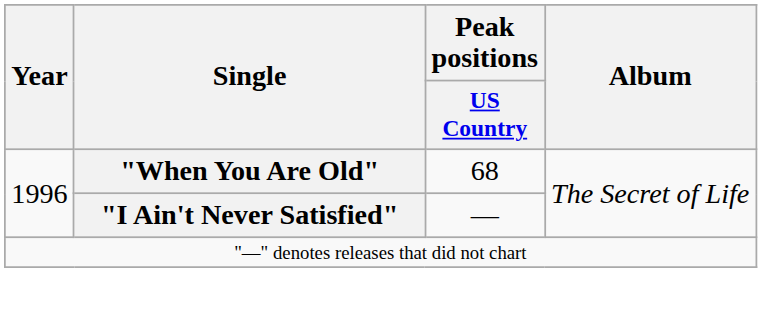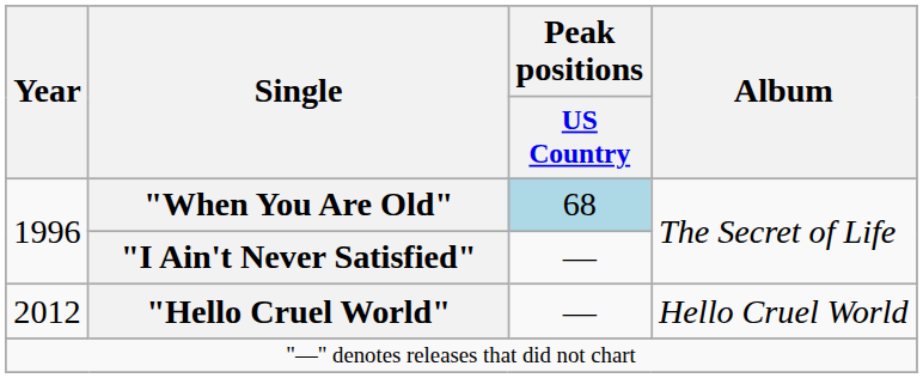"When You Are Old" | Peak positions / US Country: no background -> lightblue background
+ row: 2012 | "Hello Cruel World" | — | Hello Cruel World
